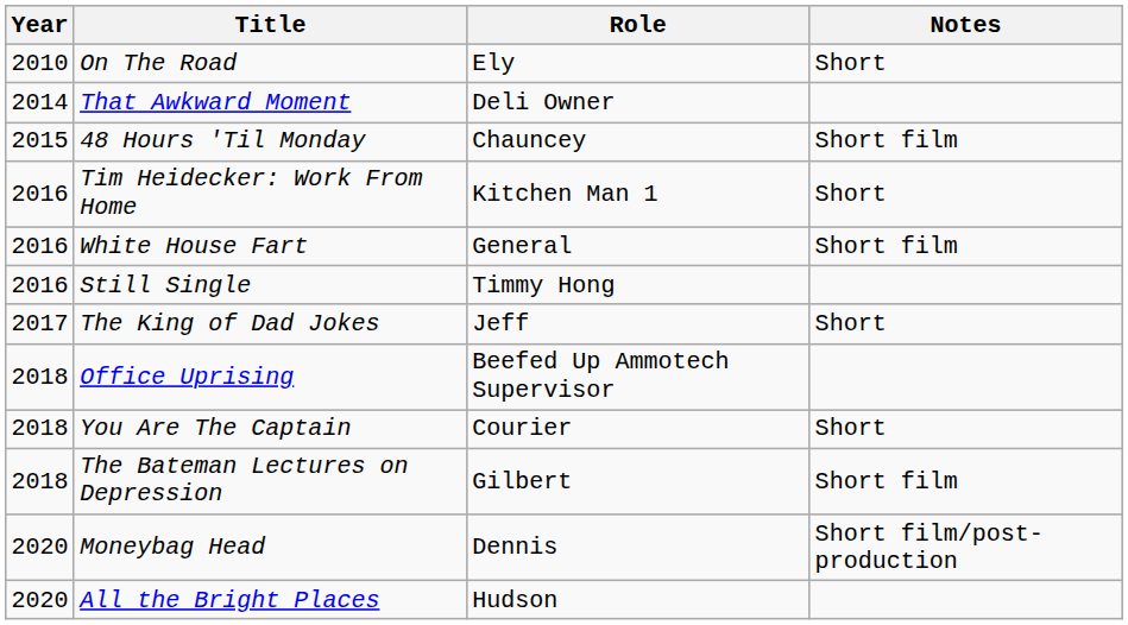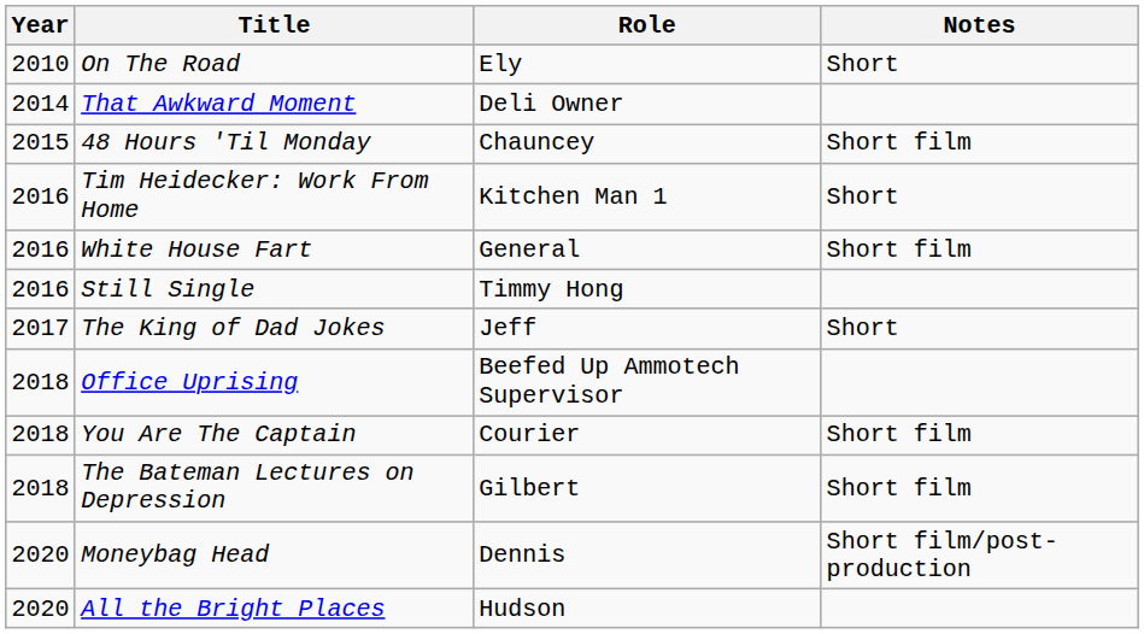You Are The Captain | Notes: Short -> Short film
